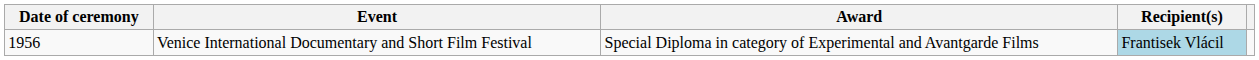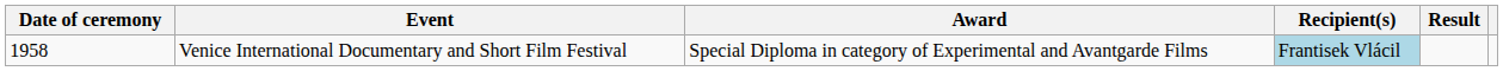+ column: Result
Venice International Documentary and Short Film Festival | Date of ceremony: 1956 -> 1958
